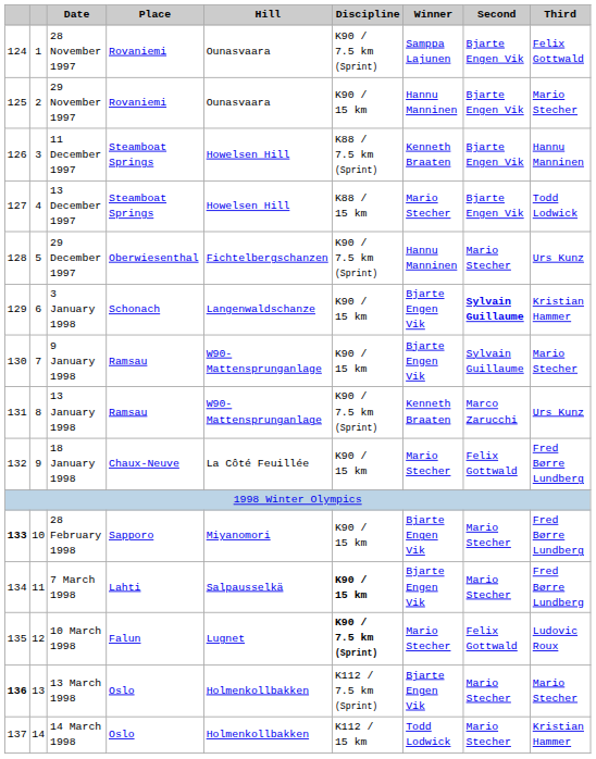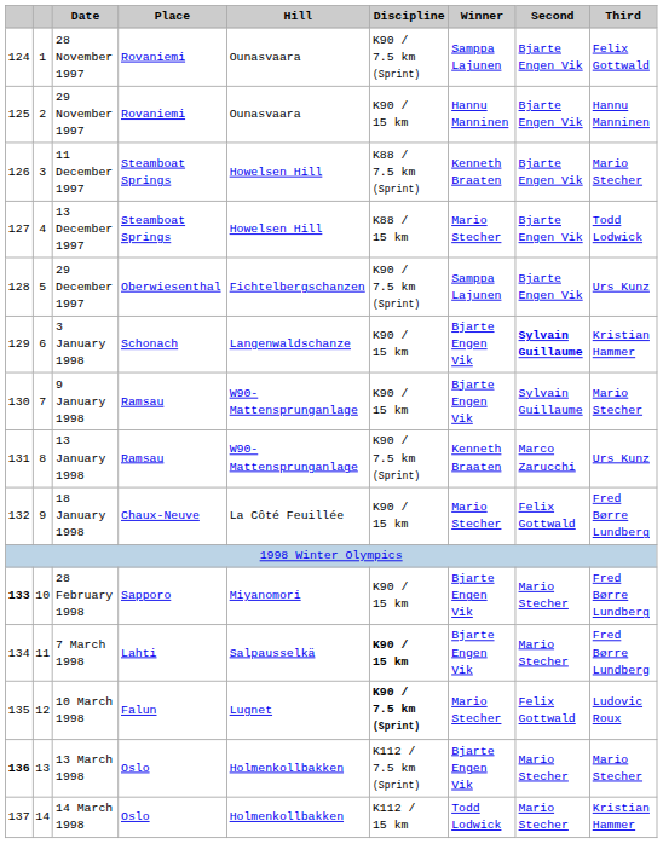29 November 1997 | Third: Mario Stecher -> Hannu Manninen
11 December 1997 | Third: Hannu Manninen -> Mario Stecher
29 December 1997 | Winner: Hannu Manninen -> Samppa Lajunen
29 December 1997 | Second: Mario Stecher -> Bjarte Engen Vik
